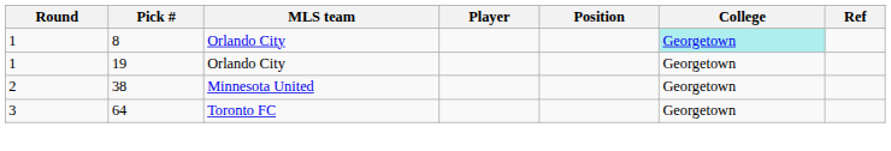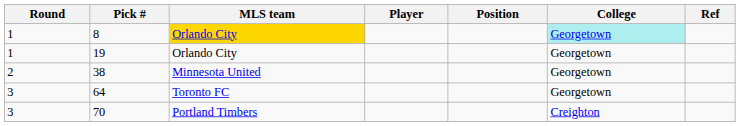8 | MLS team: no background -> gold background
+ row: 3 | 70 | Portland Timbers | Creighton
